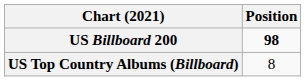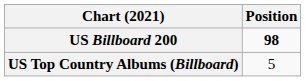US Top Country Albums (Billboard) | Position: 8 -> 5
